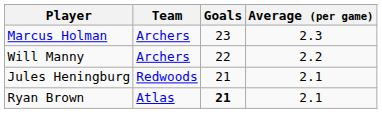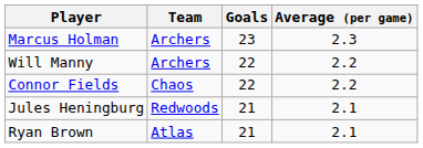+ row: Connor Fields | Chaos | 22 | 2.2
Ryan Brown | Goals: bold -> normal
